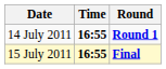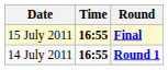rows swapped: 14 July 2011 <-> 15 July 2011
